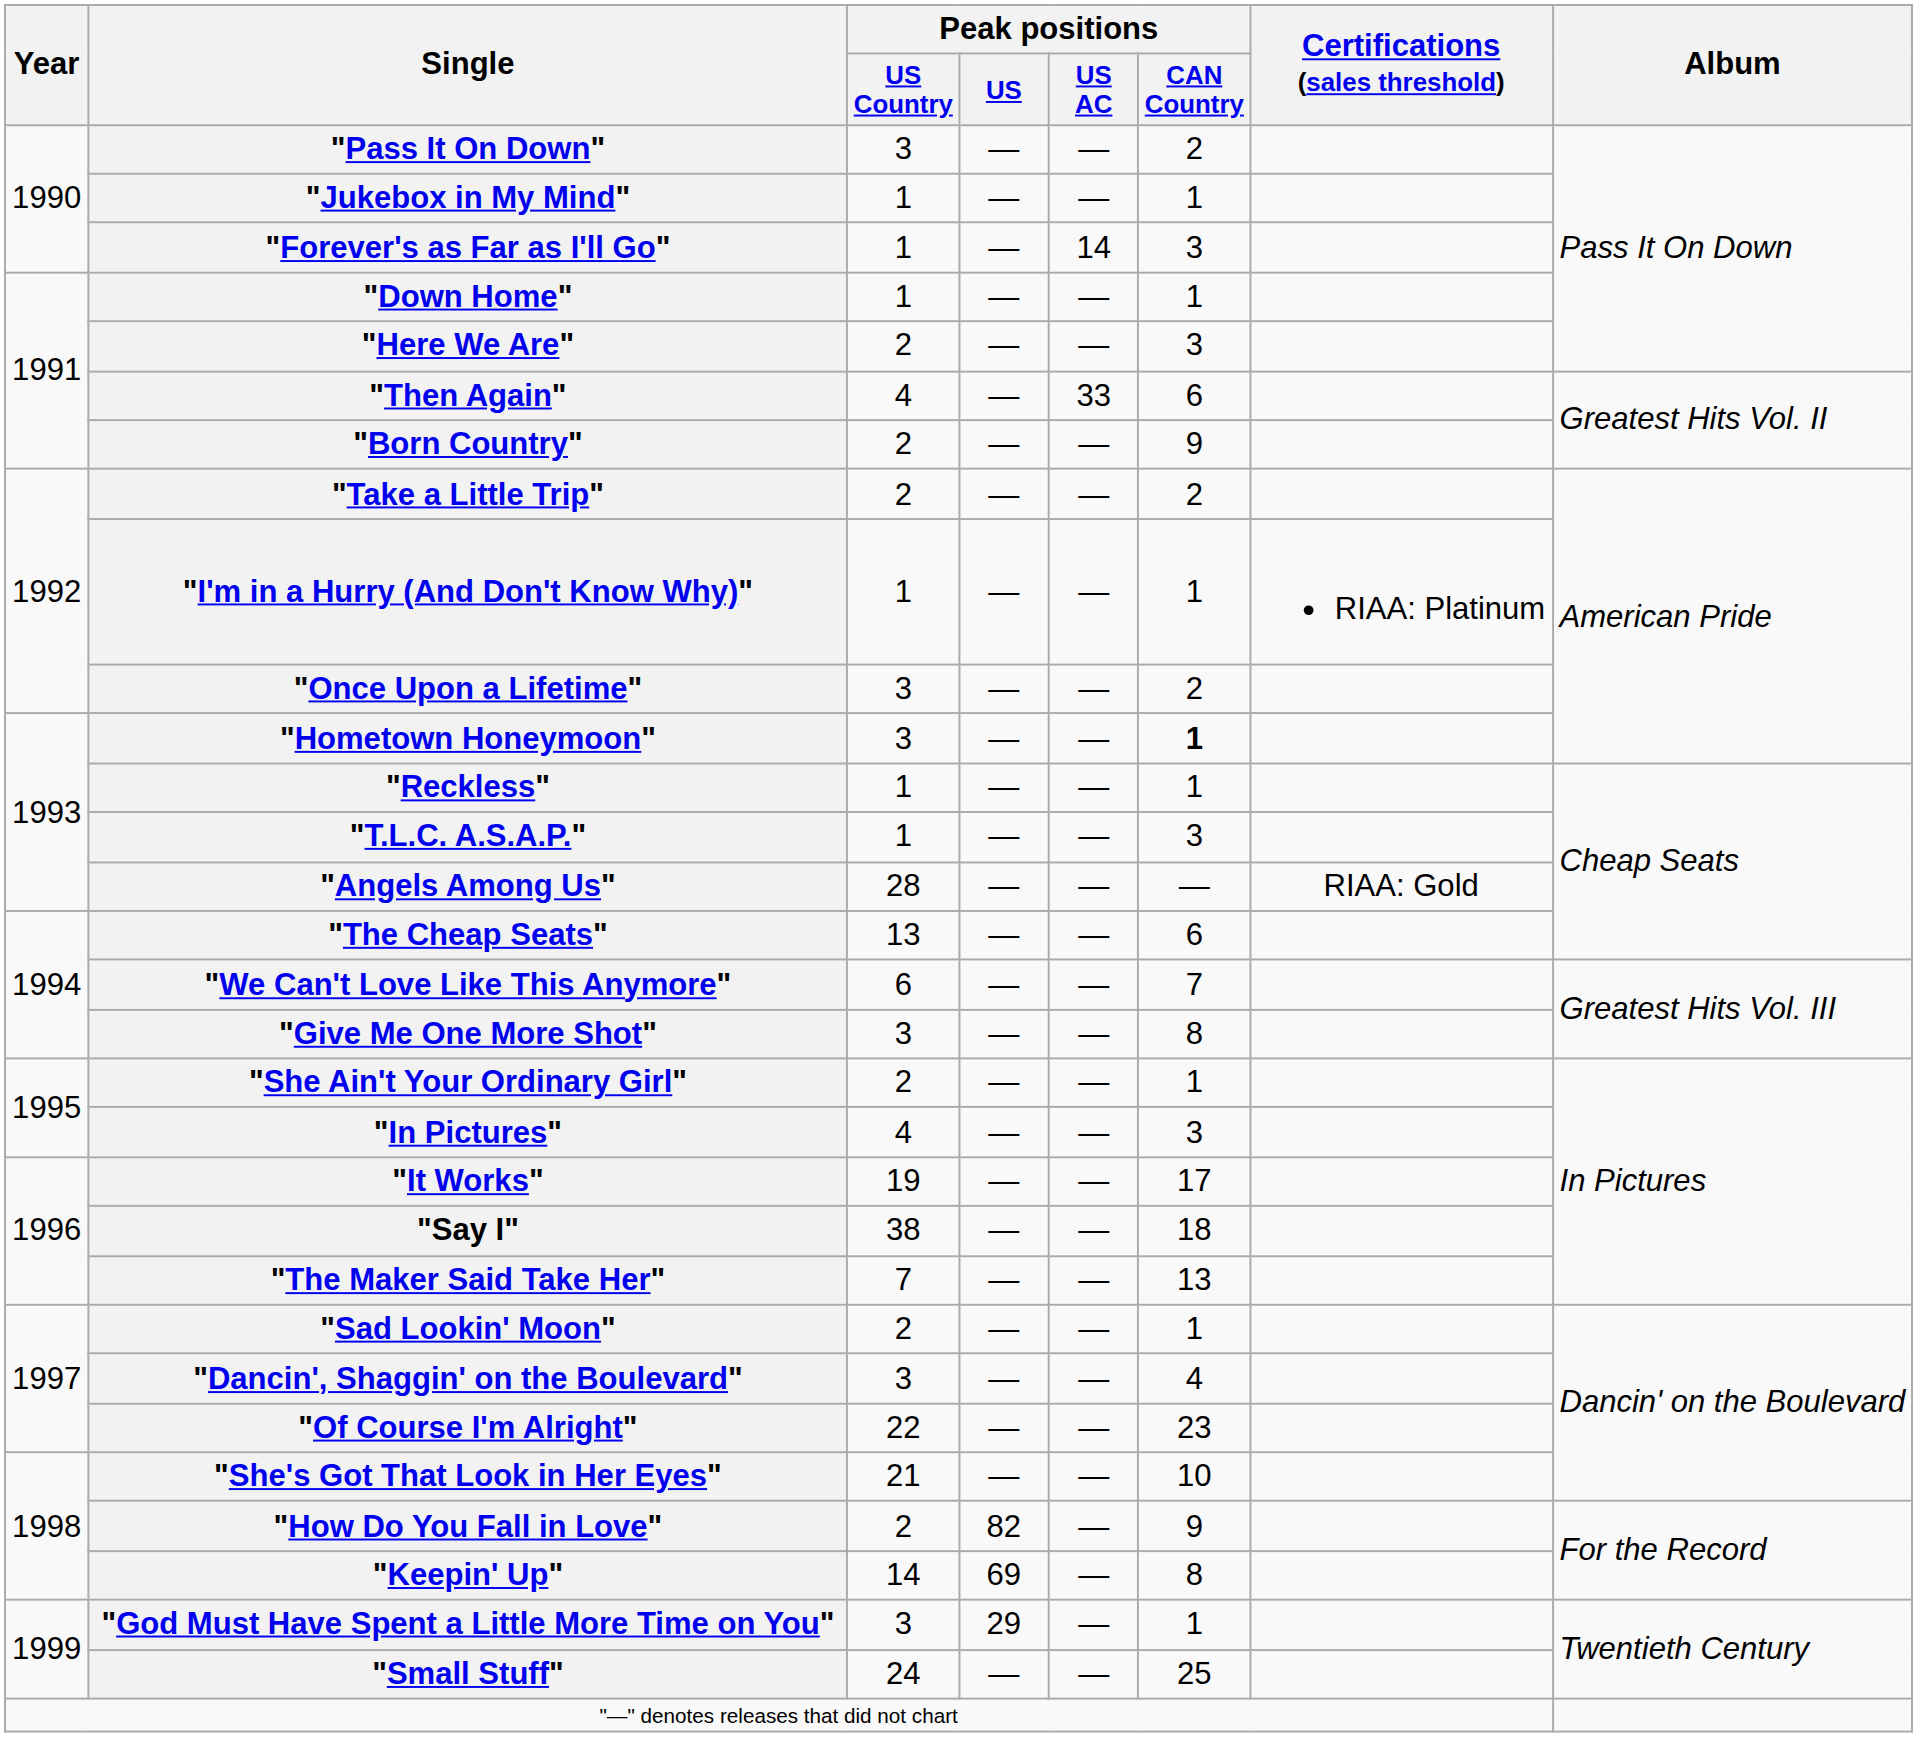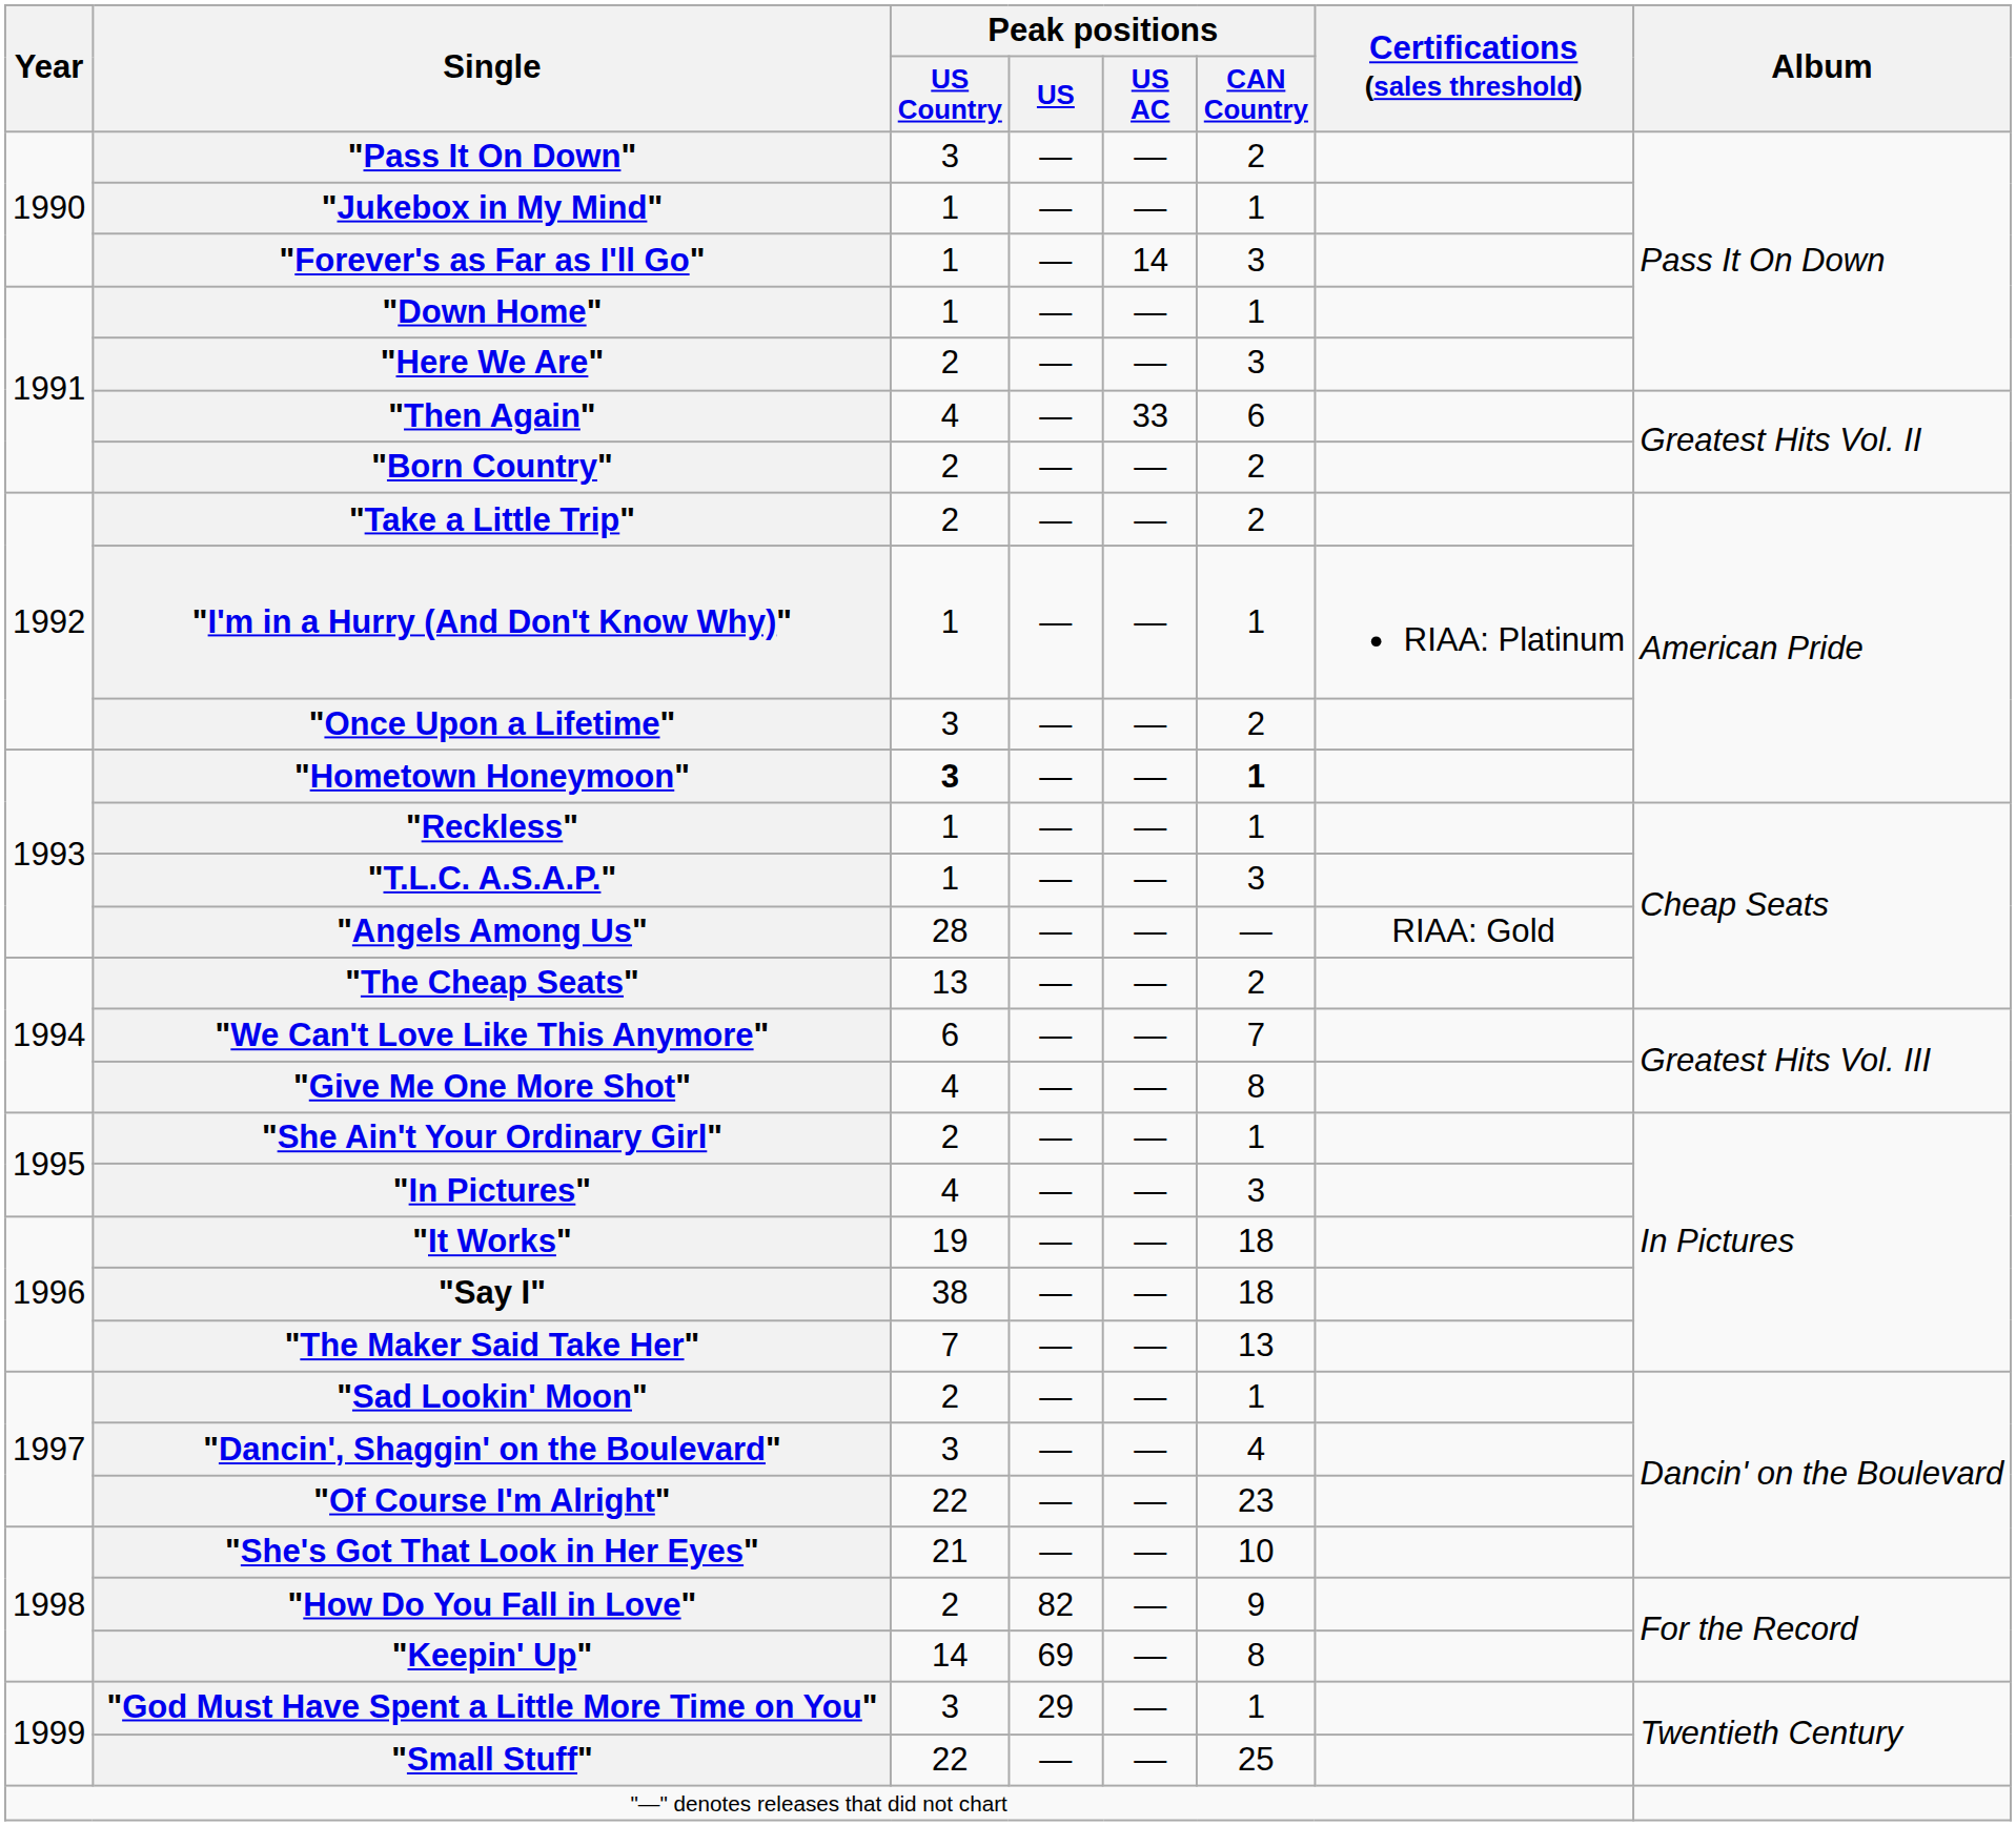"Born Country" | Peak positions / CAN Country: 9 -> 2
"Hometown Honeymoon" | Peak positions / US Country: normal -> bold
"The Cheap Seats" | Peak positions / CAN Country: 6 -> 2
"Give Me One More Shot" | Peak positions / US Country: 3 -> 4
"It Works" | Peak positions / CAN Country: 17 -> 18
"Small Stuff" | Peak positions / US Country: 24 -> 22
